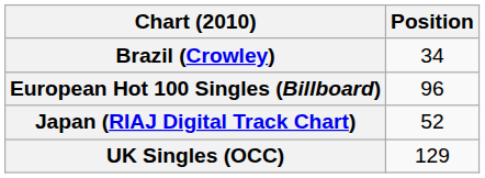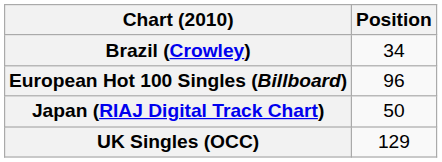Japan (RIAJ Digital Track Chart) | Position: 52 -> 50
